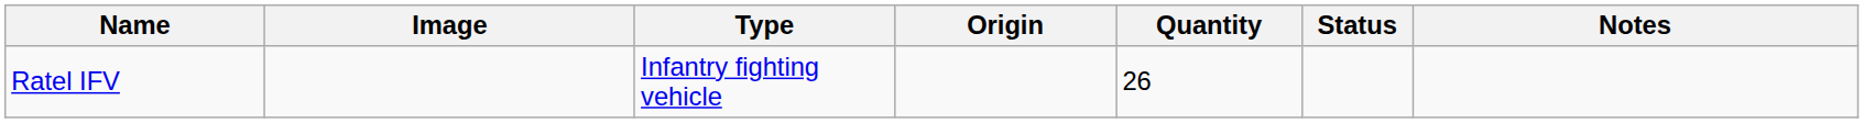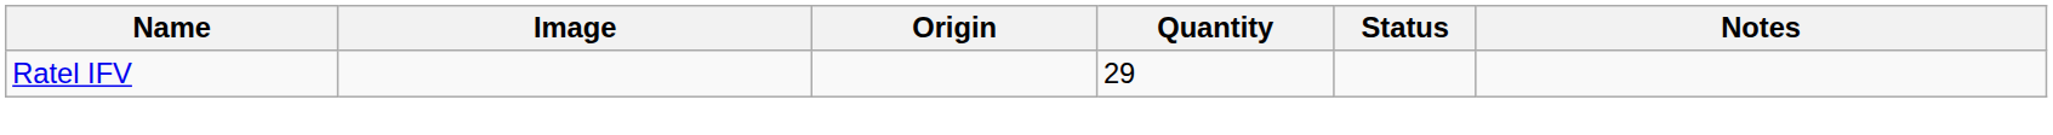- column: Type | Infantry fighting vehicle
Ratel IFV | Quantity: 26 -> 29
